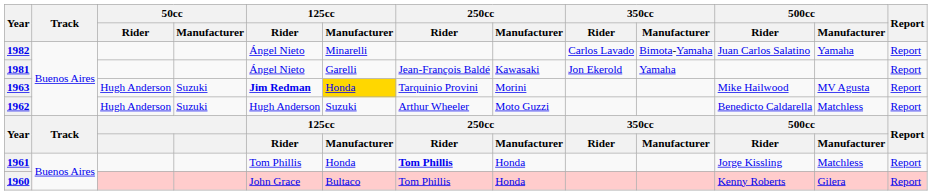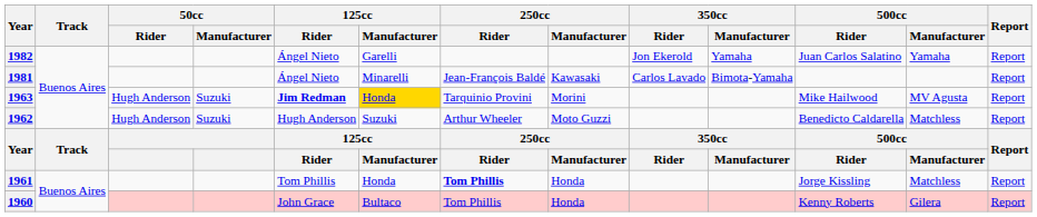1982 | 125cc / Manufacturer: Minarelli -> Garelli
1982 | 350cc / Rider: Carlos Lavado -> Jon Ekerold
1982 | 350cc / Manufacturer: Bimota-Yamaha -> Yamaha
1981 | 125cc / Manufacturer: Garelli -> Minarelli
1981 | 350cc / Rider: Jon Ekerold -> Carlos Lavado
1981 | 350cc / Manufacturer: Yamaha -> Bimota-Yamaha
